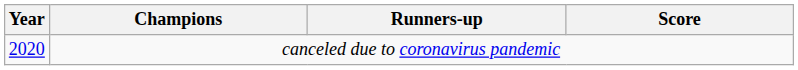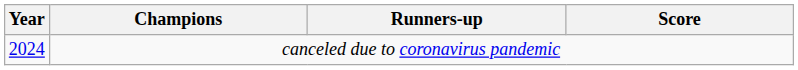canceled due to coronavirus pandemic | Year: 2020 -> 2024
